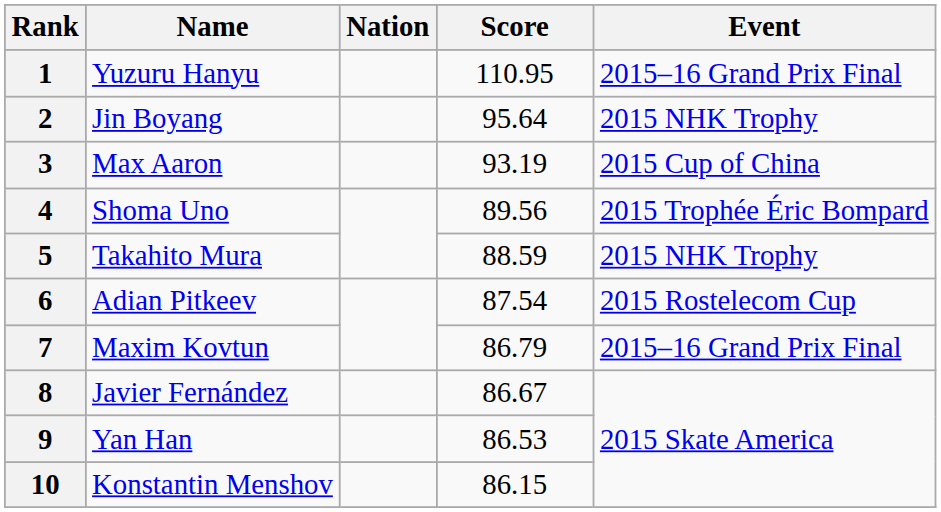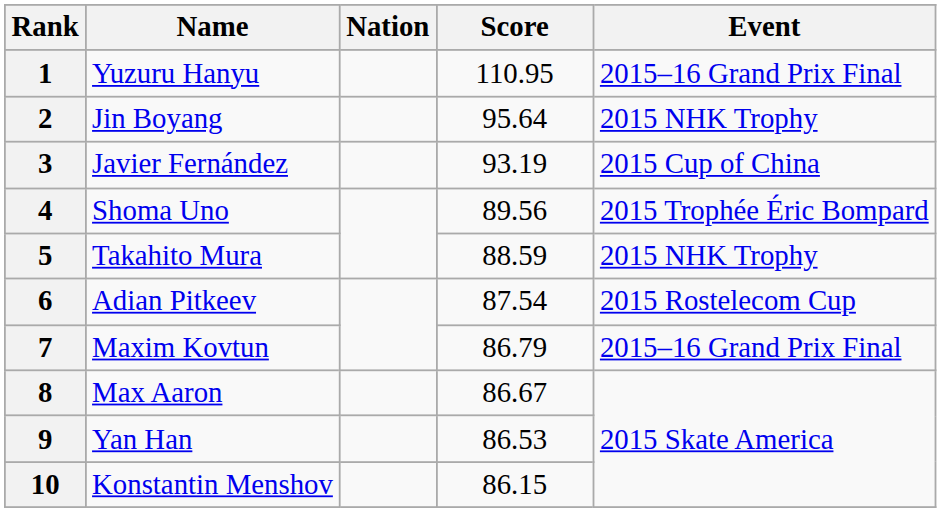3 | Name: Max Aaron -> Javier Fernández
8 | Name: Javier Fernández -> Max Aaron
